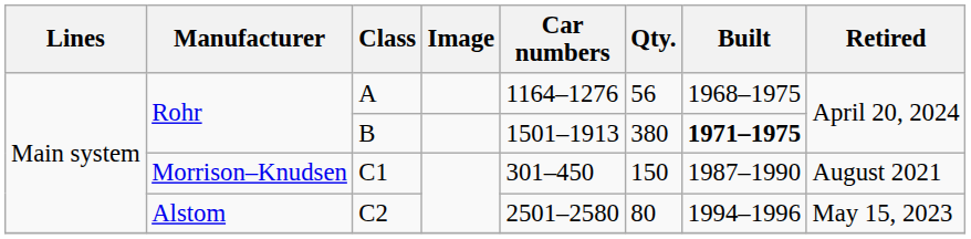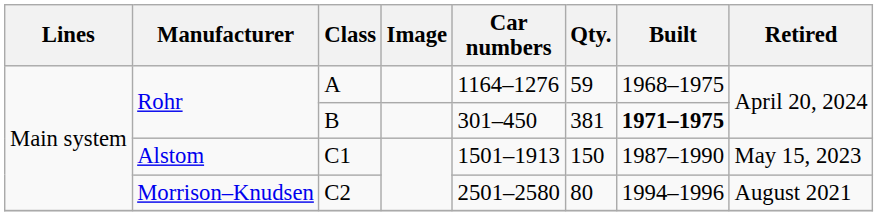A | Qty.: 56 -> 59
B | Car numbers: 1501–1913 -> 301–450
B | Qty.: 380 -> 381
C1 | Manufacturer: Morrison–Knudsen -> Alstom
C1 | Car numbers: 301–450 -> 1501–1913
C1 | Retired: August 2021 -> May 15, 2023
C2 | Manufacturer: Alstom -> Morrison–Knudsen
C2 | Retired: May 15, 2023 -> August 2021
